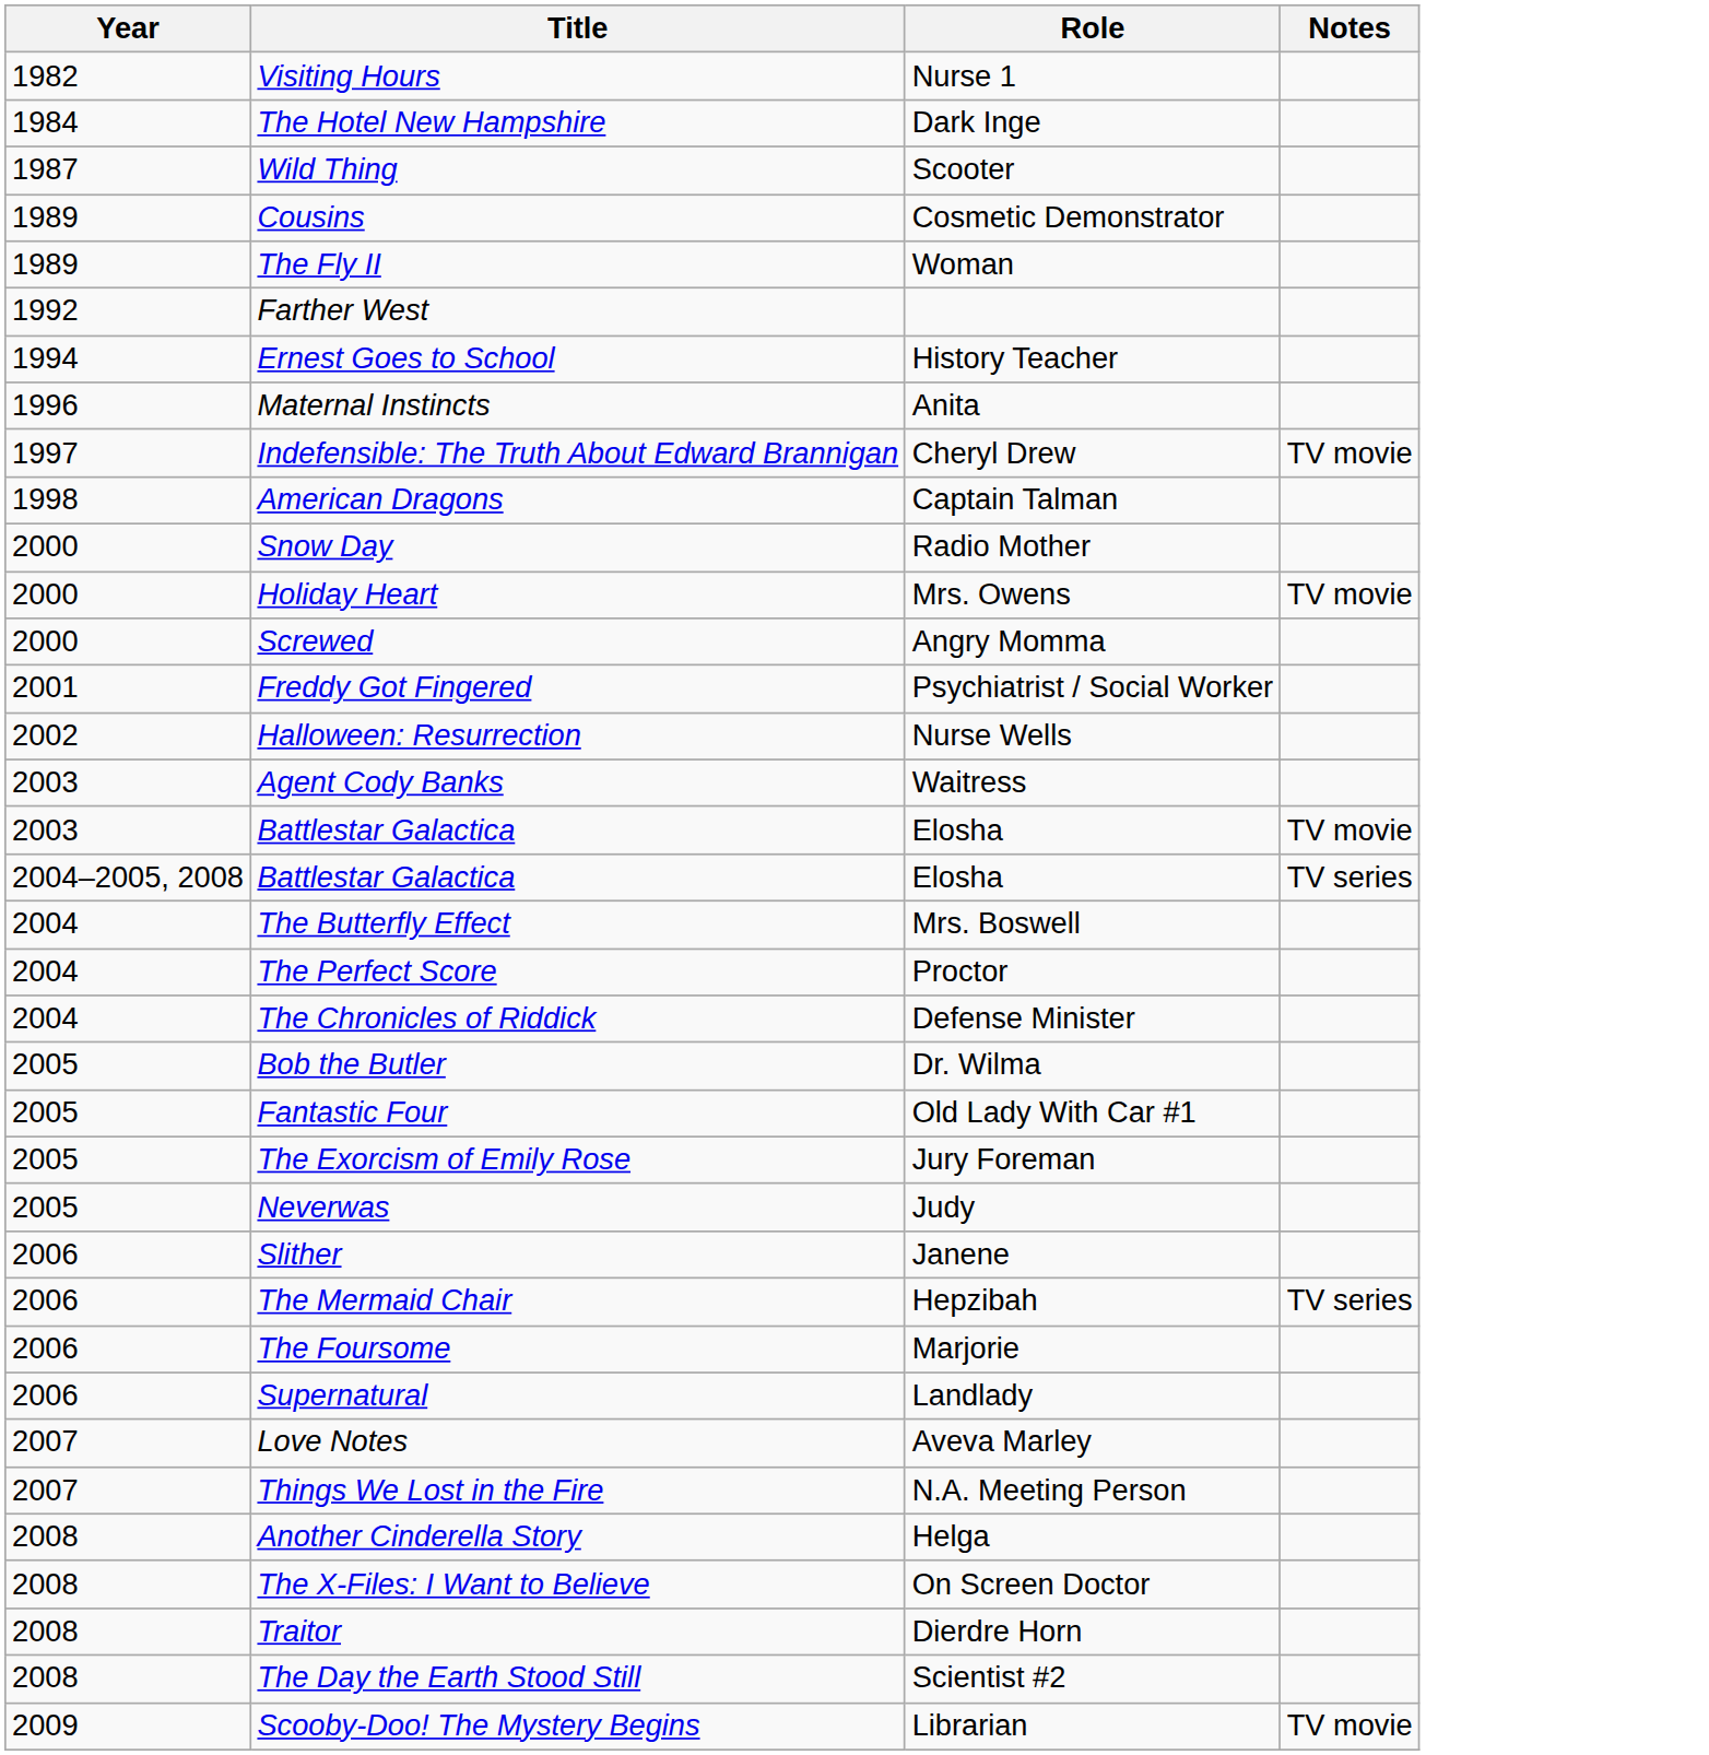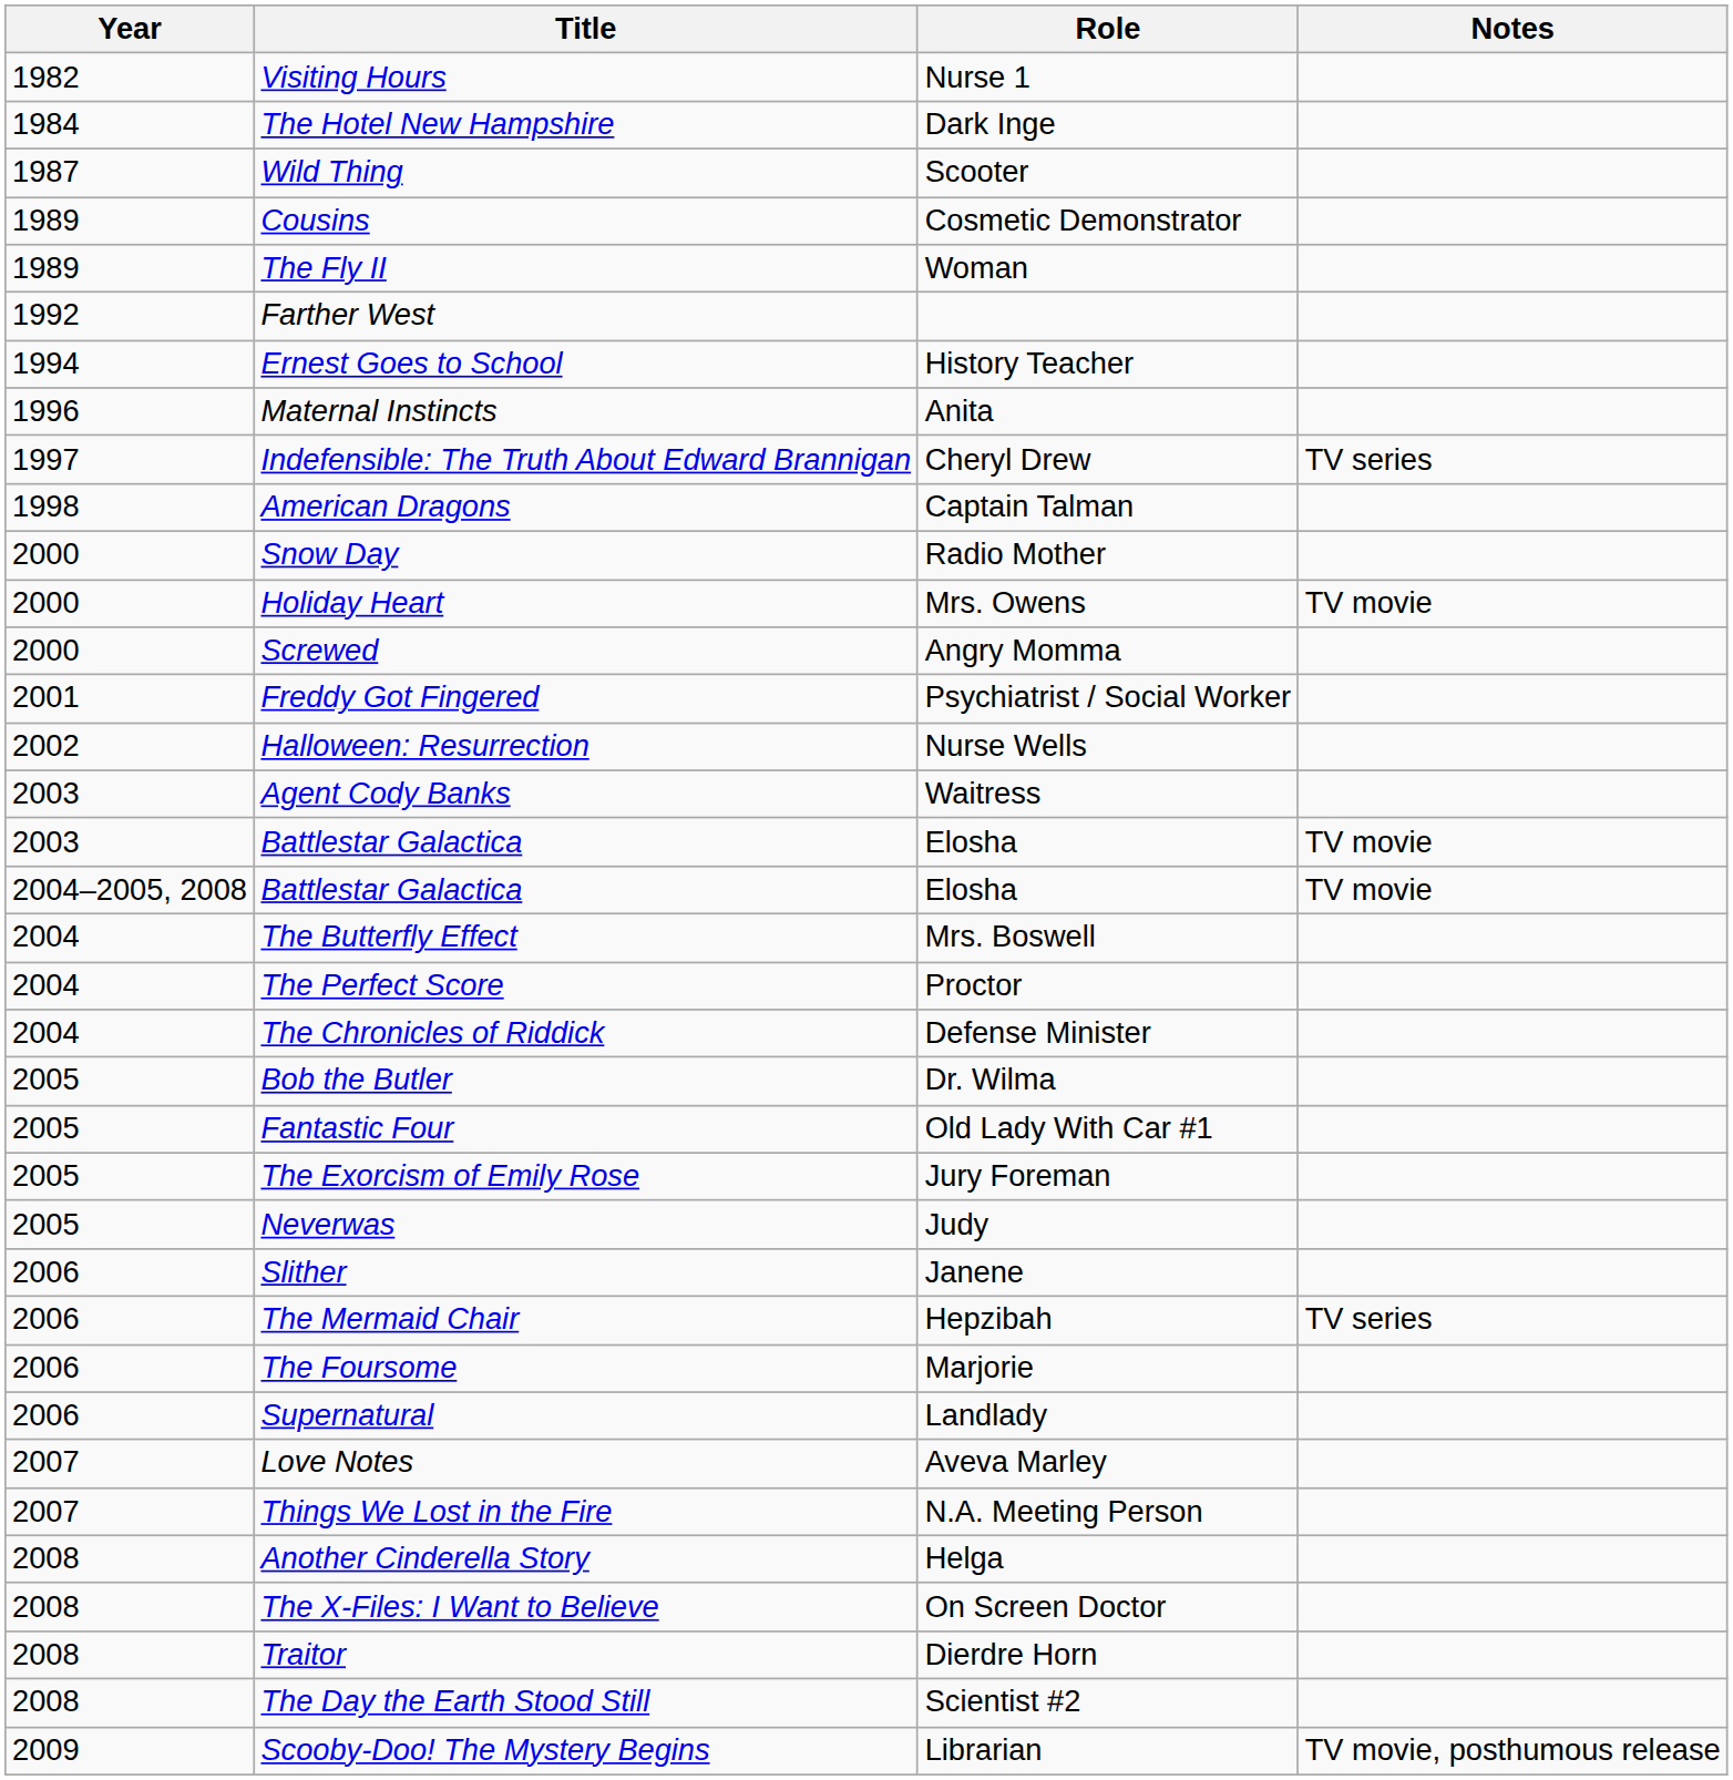Indefensible: The Truth About Edward Brannigan | Notes: TV movie -> TV series
2004–2005, 2008 / Battlestar Galactica | Notes: TV series -> TV movie
Scooby-Doo! The Mystery Begins | Notes: TV movie -> TV movie, posthumous release
